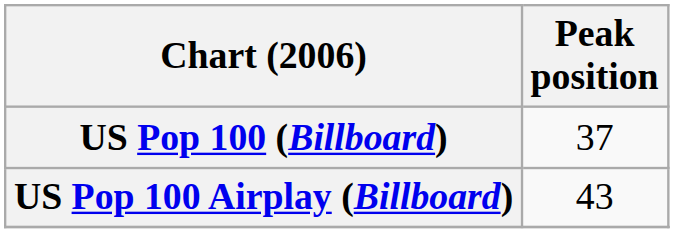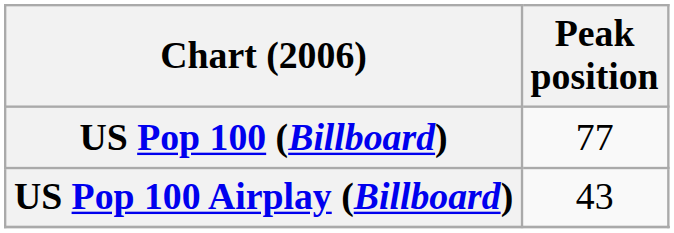US Pop 100 (Billboard) | Peak position: 37 -> 77
